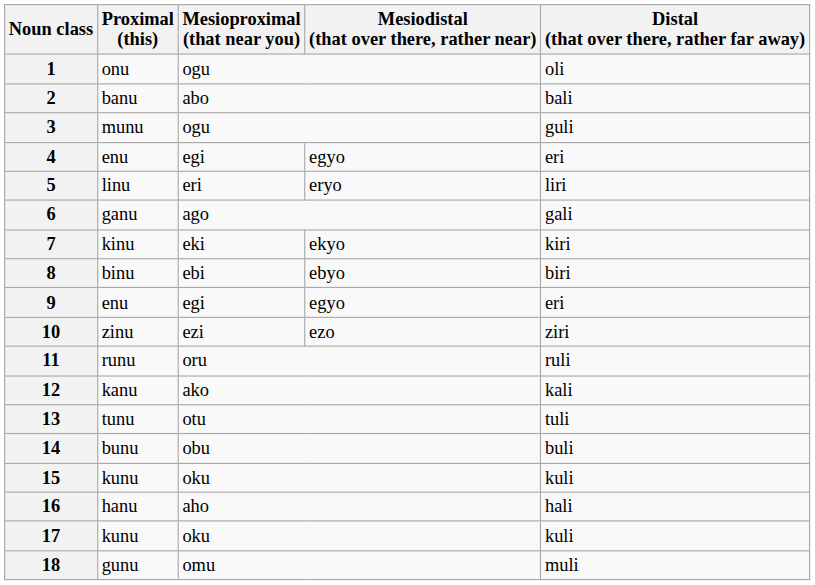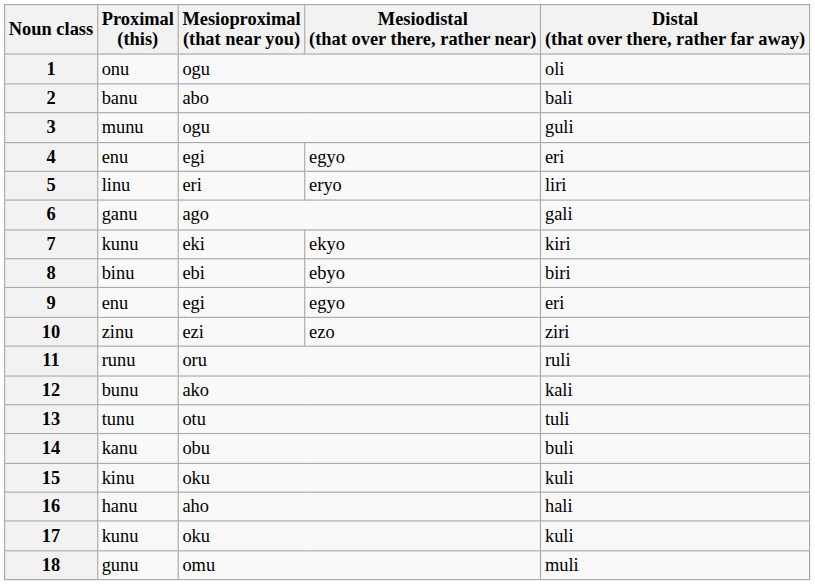7 | Proximal (this): kinu -> kunu
12 | Proximal (this): kanu -> bunu
14 | Proximal (this): bunu -> kanu
15 | Proximal (this): kunu -> kinu
